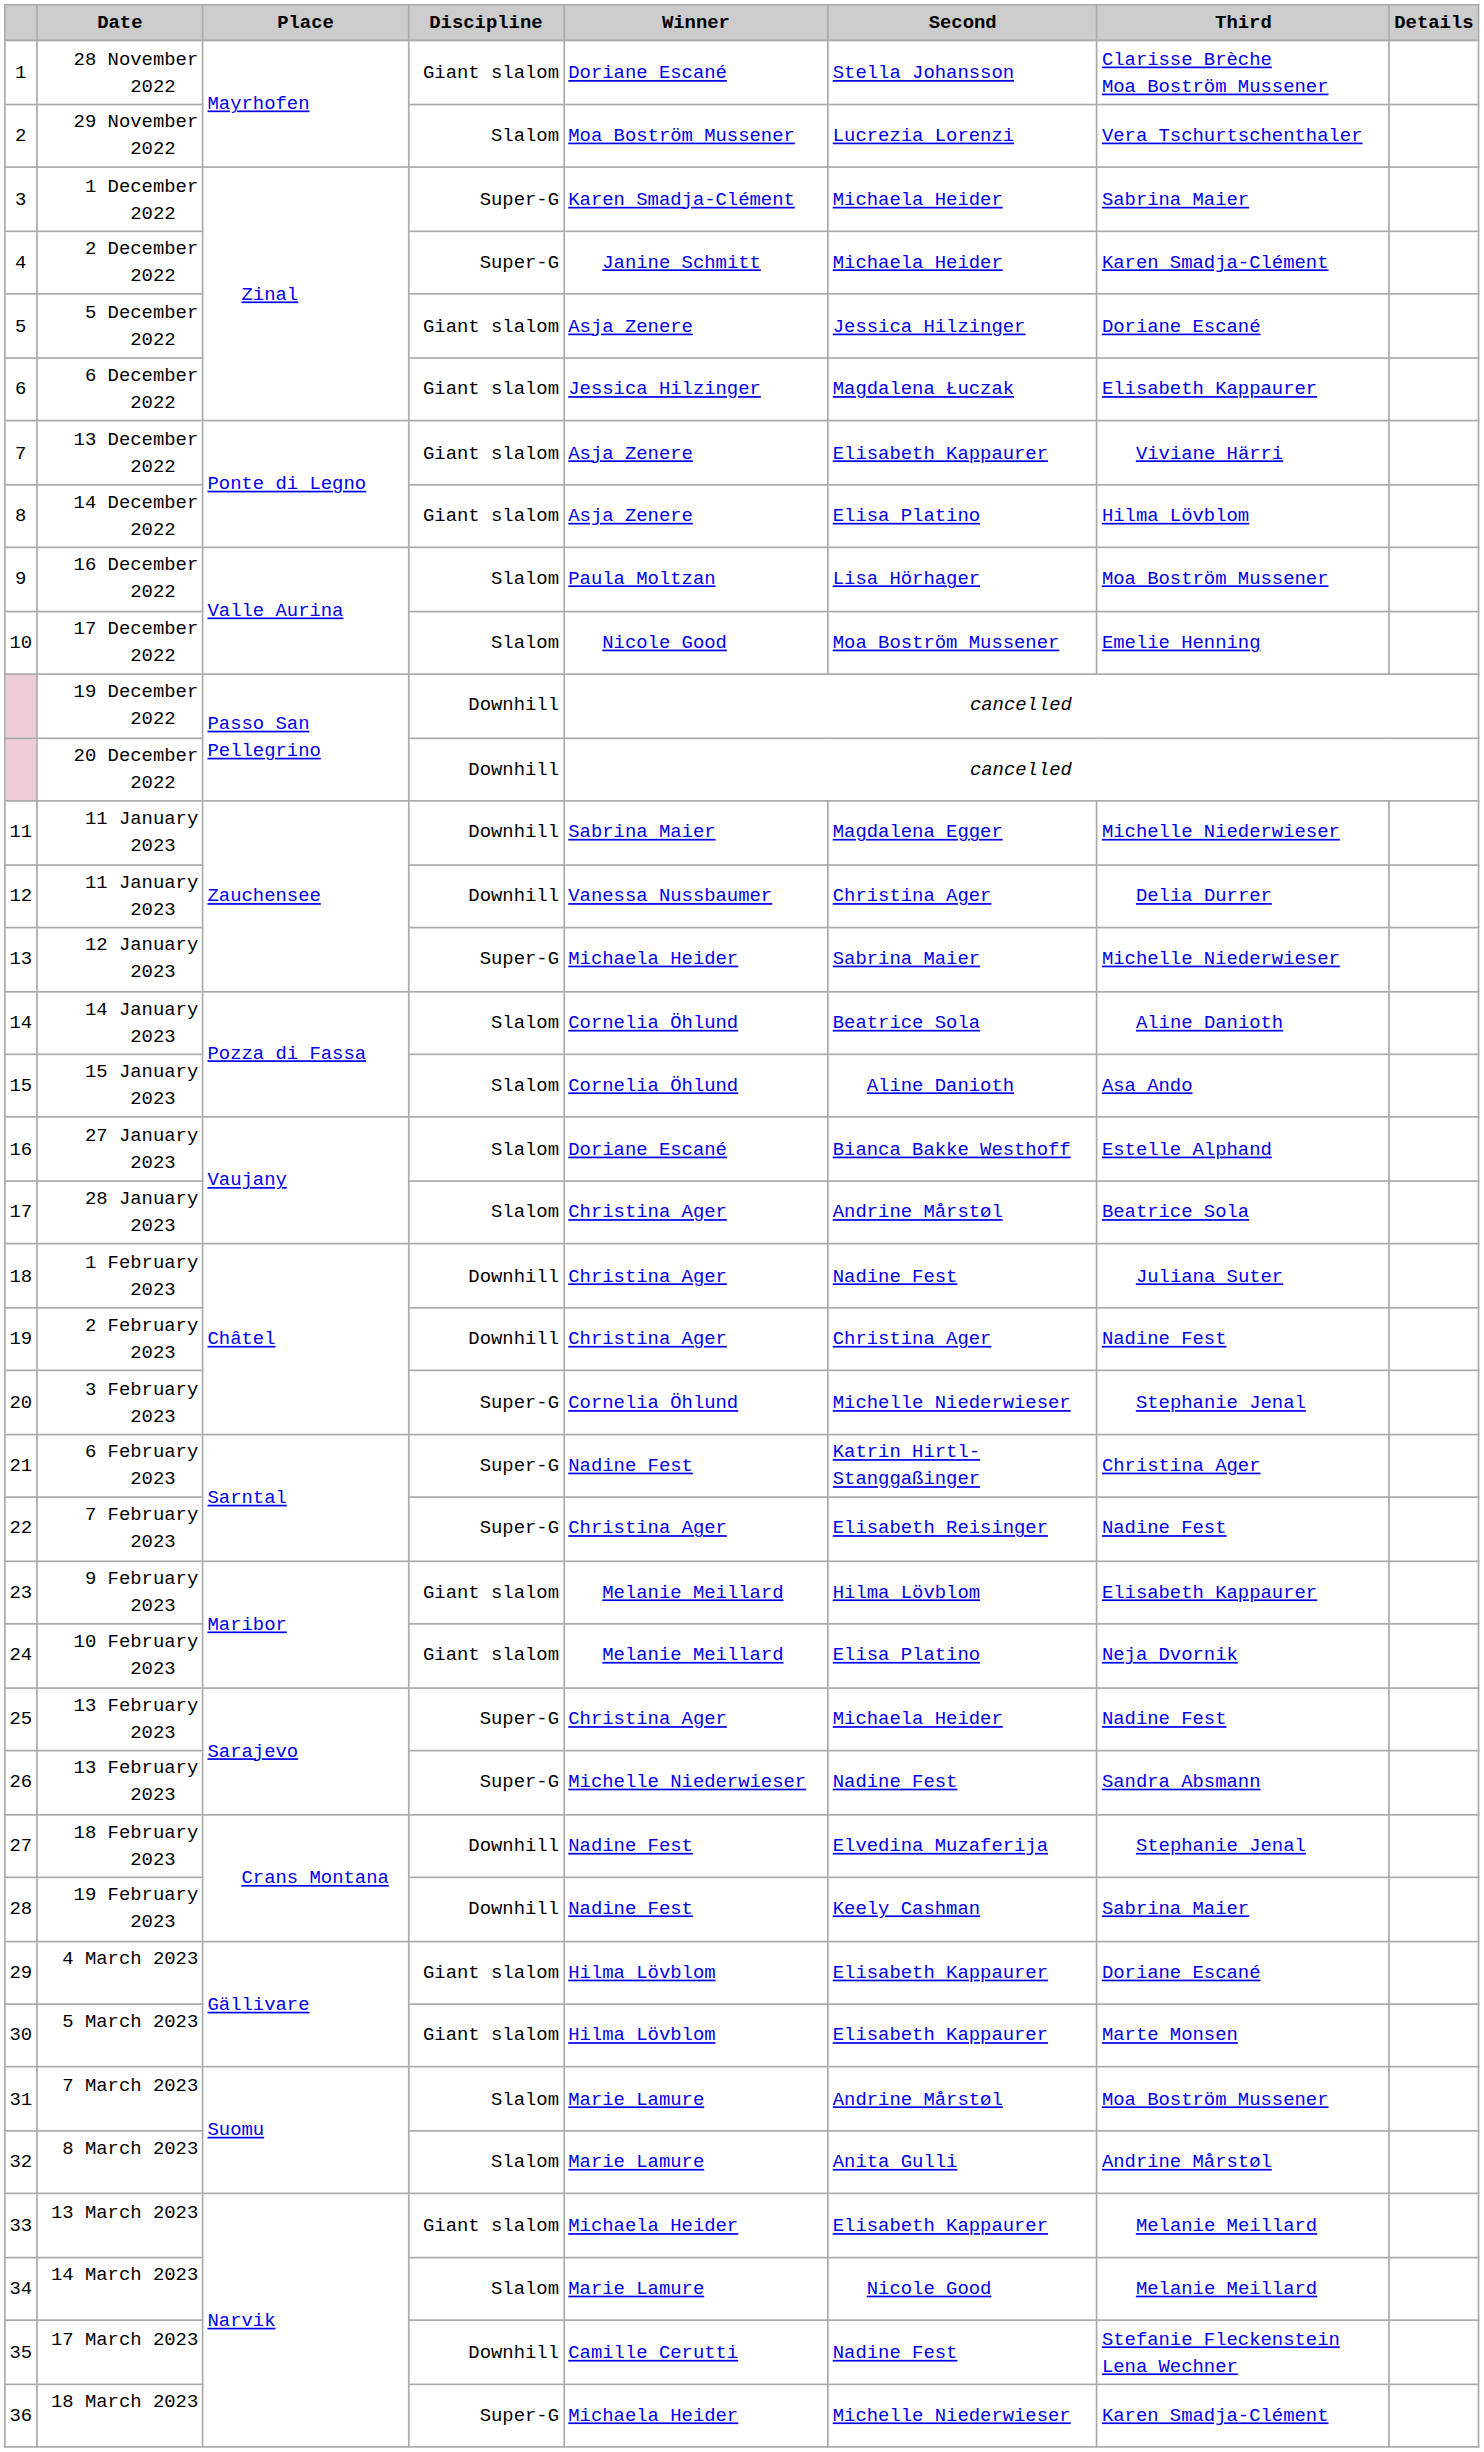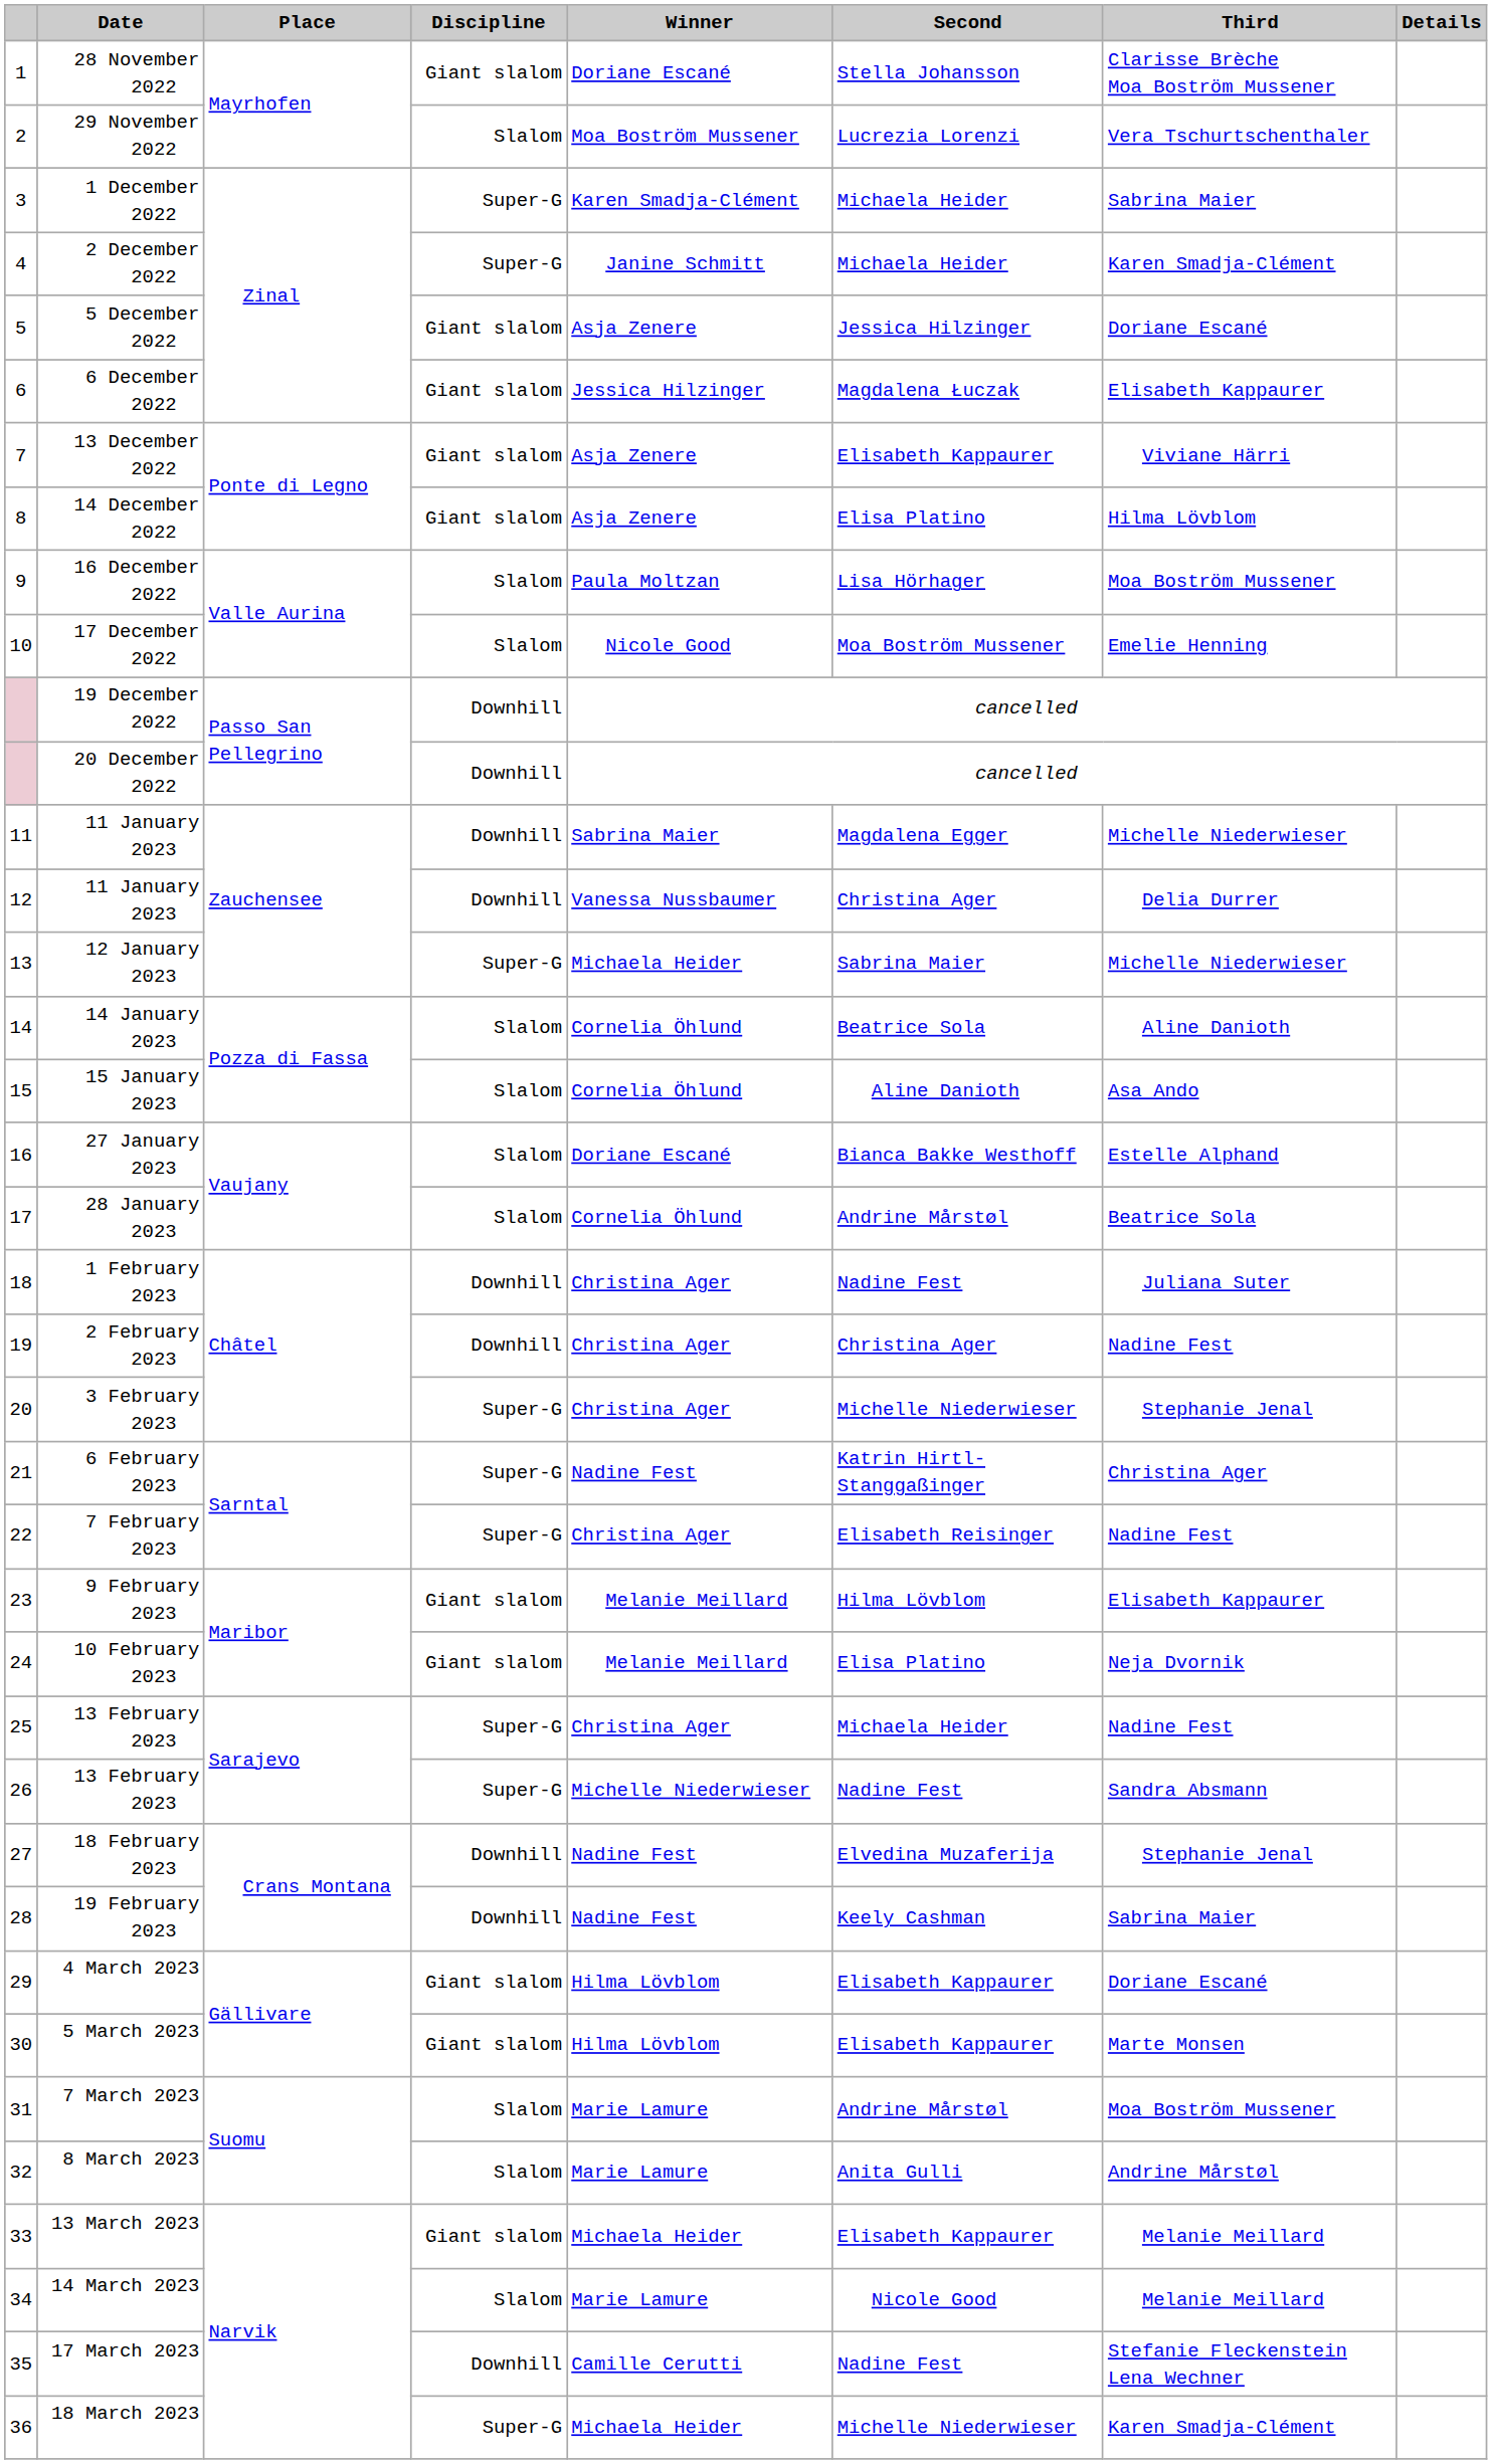28 January 2023 | Winner: Christina Ager -> Cornelia Öhlund
3 February 2023 | Winner: Cornelia Öhlund -> Christina Ager
